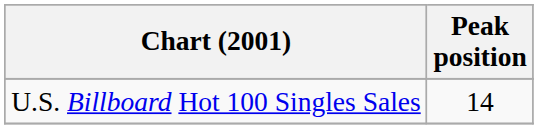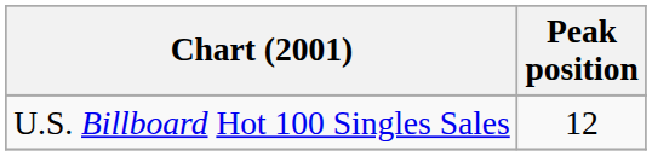U.S. Billboard Hot 100 Singles Sales | Peak position: 14 -> 12
